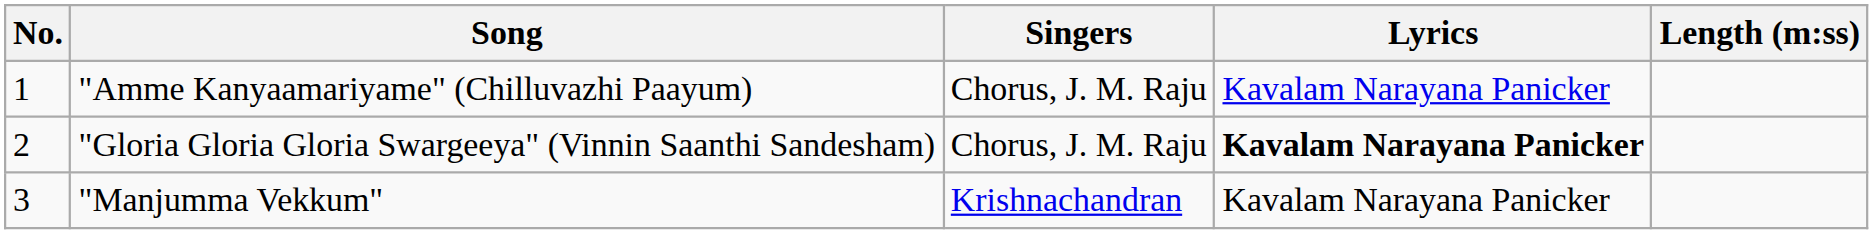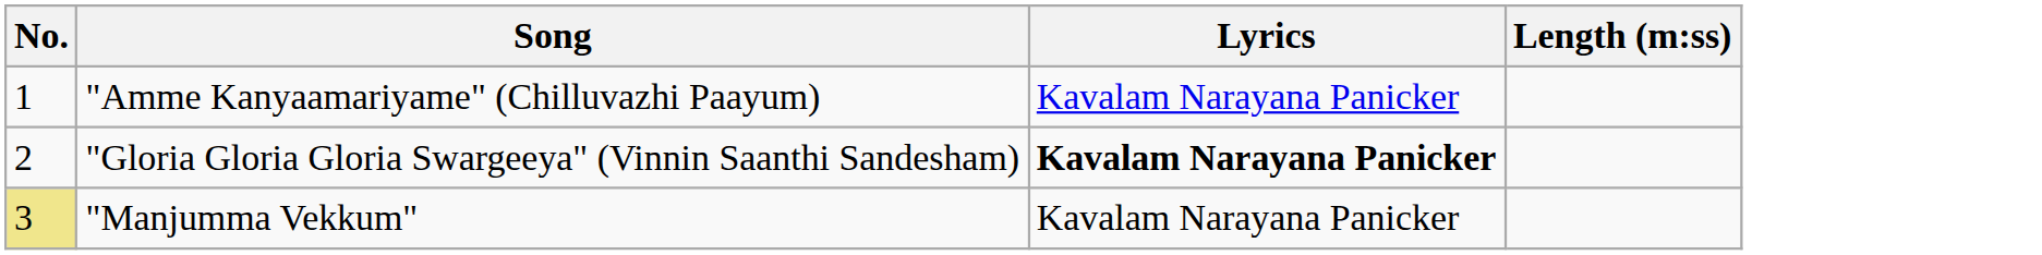- column: Singers | Chorus, J. M. Raju | Chorus, J. M. Raju | Krishnachandran
"Manjumma Vekkum" | No.: no background -> khaki background
